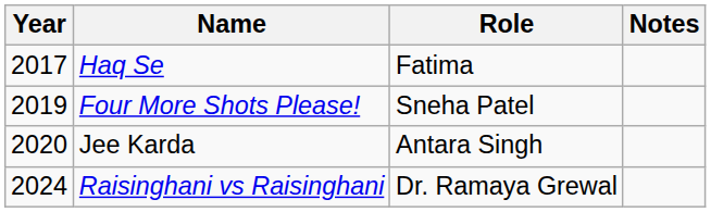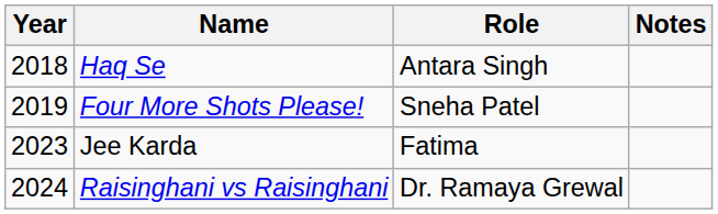Haq Se | Year: 2017 -> 2018
Haq Se | Role: Fatima -> Antara Singh
Jee Karda | Year: 2020 -> 2023
Jee Karda | Role: Antara Singh -> Fatima
